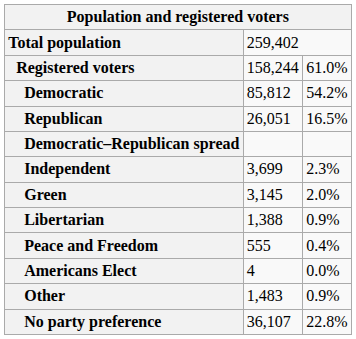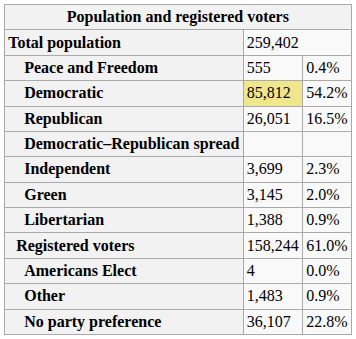rows swapped: Registered voters <-> Peace and Freedom
Democratic | column 2: no background -> khaki background
